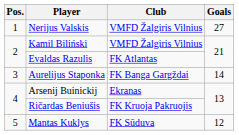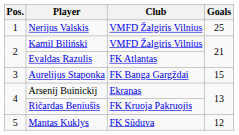Nerijus Valskis | Goals: 27 -> 25
Aurelijus Staponka | Goals: 14 -> 15
